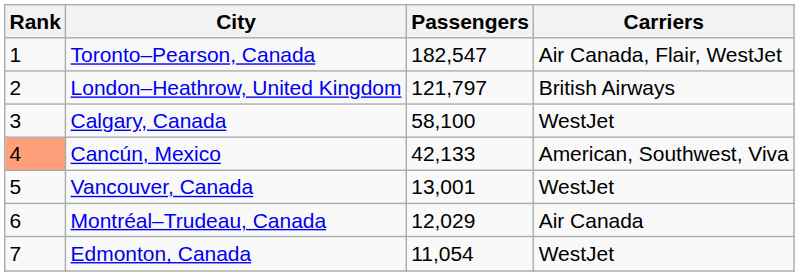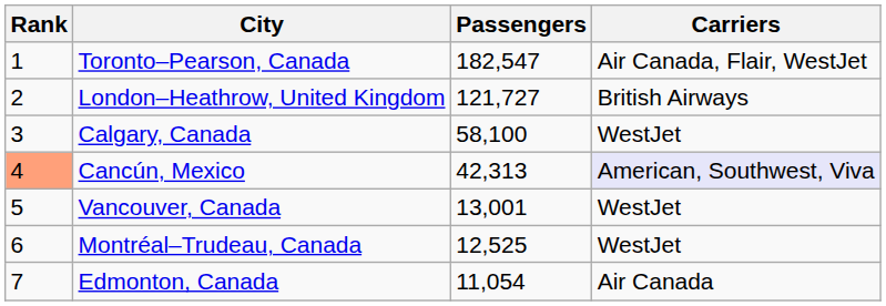London–Heathrow, United Kingdom | Passengers: 121,797 -> 121,727
Cancún, Mexico | Passengers: 42,133 -> 42,313
Cancún, Mexico | Carriers: no background -> lavender background
Montréal–Trudeau, Canada | Passengers: 12,029 -> 12,525
Montréal–Trudeau, Canada | Carriers: Air Canada -> WestJet
Edmonton, Canada | Carriers: WestJet -> Air Canada
